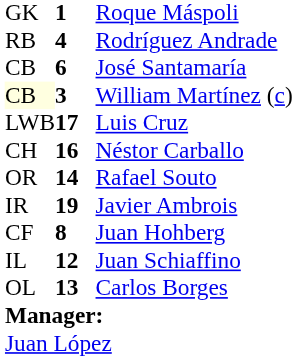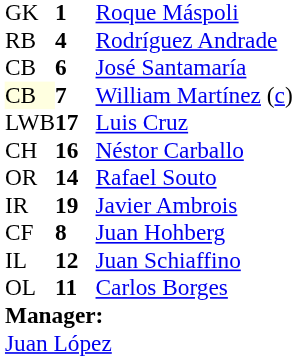William Martínez (c) | column 2: 3 -> 7
Carlos Borges | column 2: 13 -> 11
